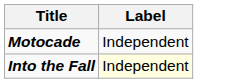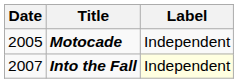+ column: Date | 2005 | 2007
